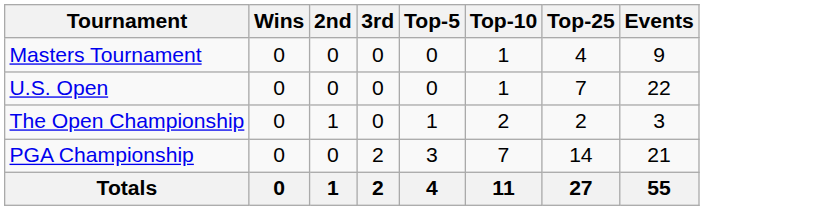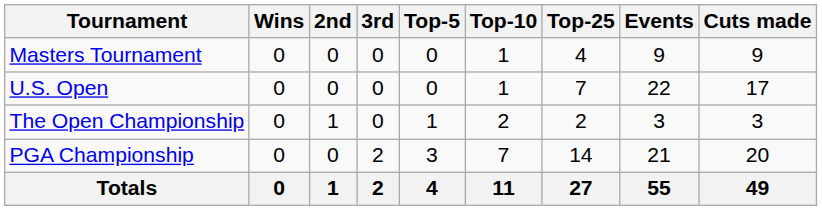+ column: Cuts made | 9 | 17 | 3 | 20 | 49
